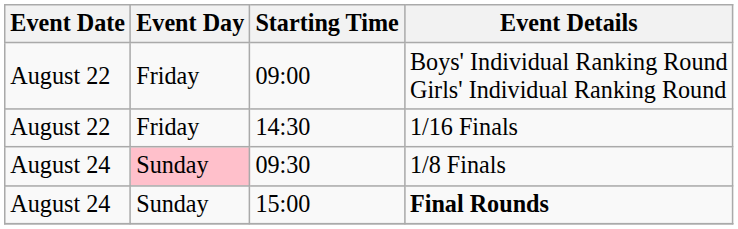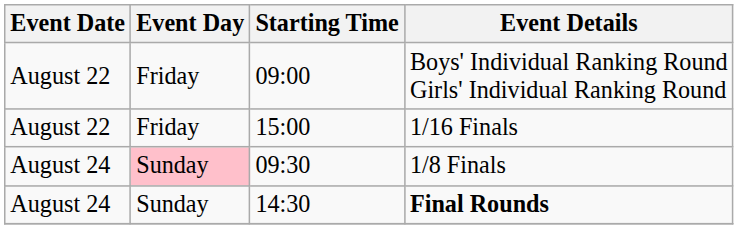1/16 Finals | Starting Time: 14:30 -> 15:00
Final Rounds | Starting Time: 15:00 -> 14:30
